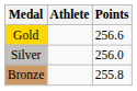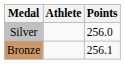- row: Gold | 256.6
Bronze | Points: 255.8 -> 256.1
